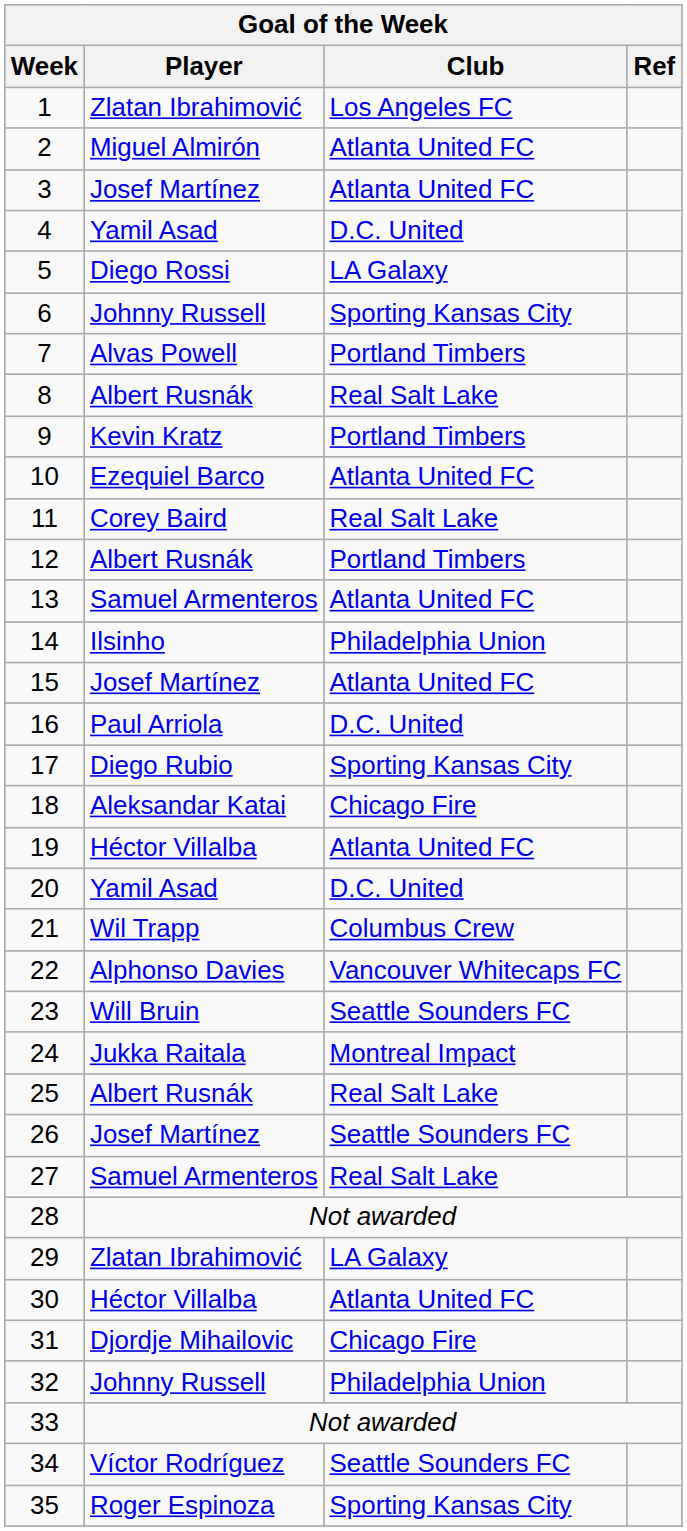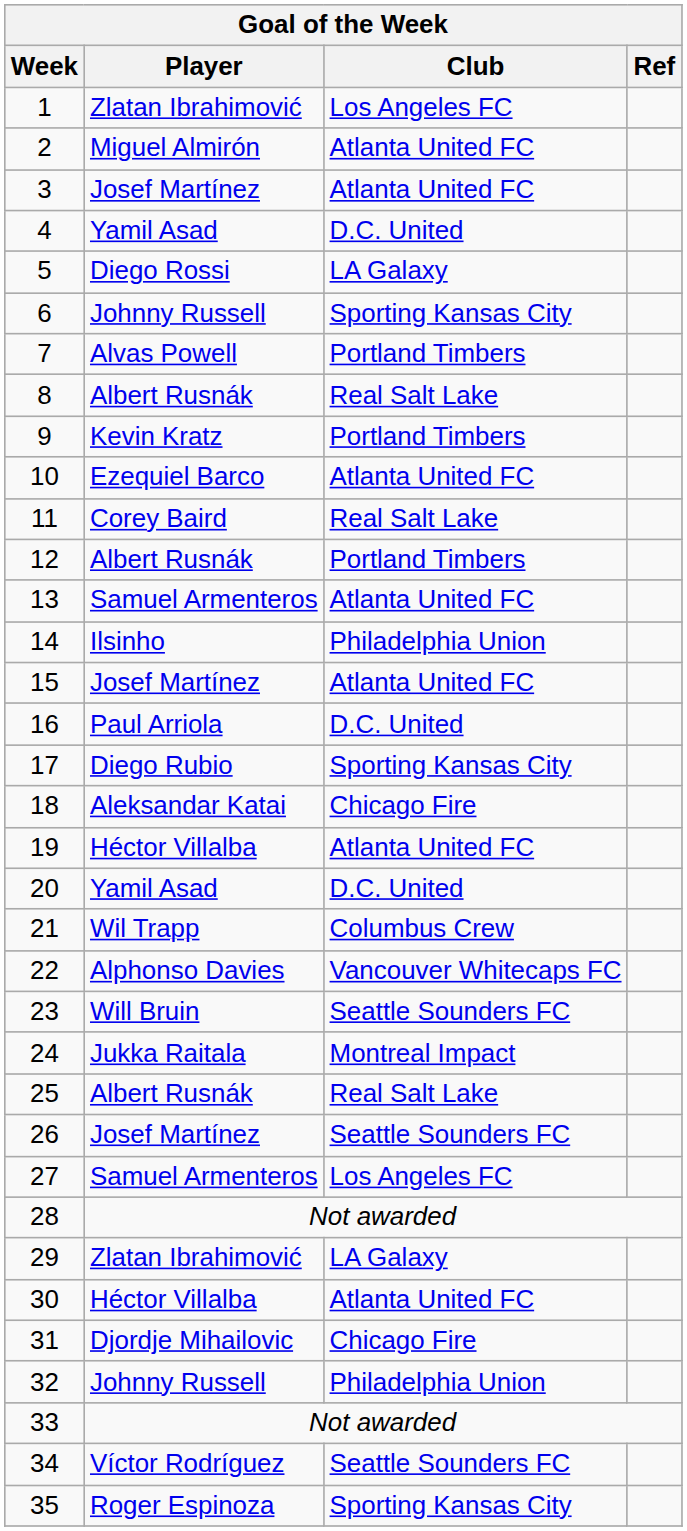27 | Club: Real Salt Lake -> Los Angeles FC
